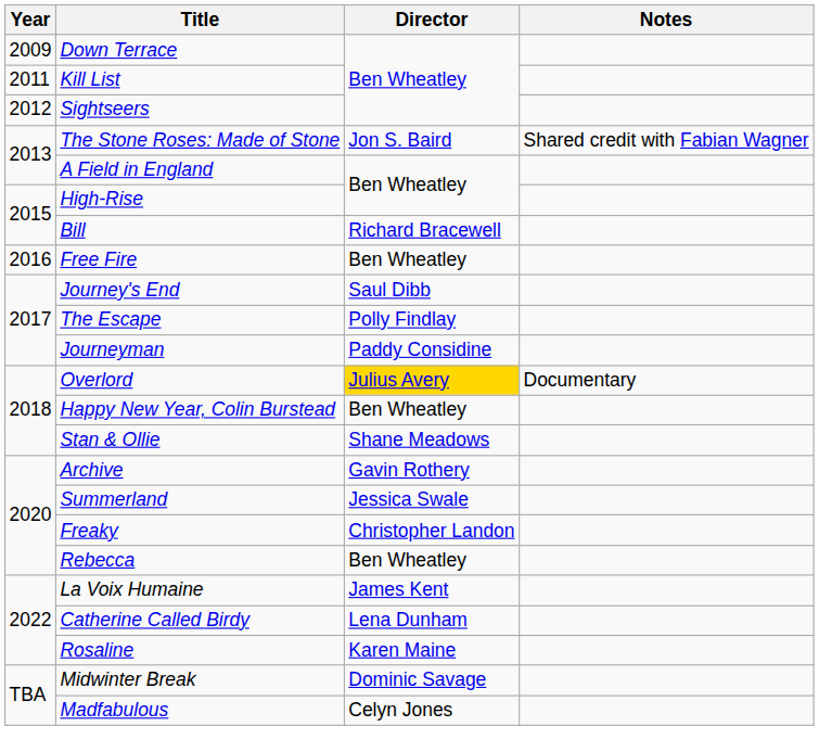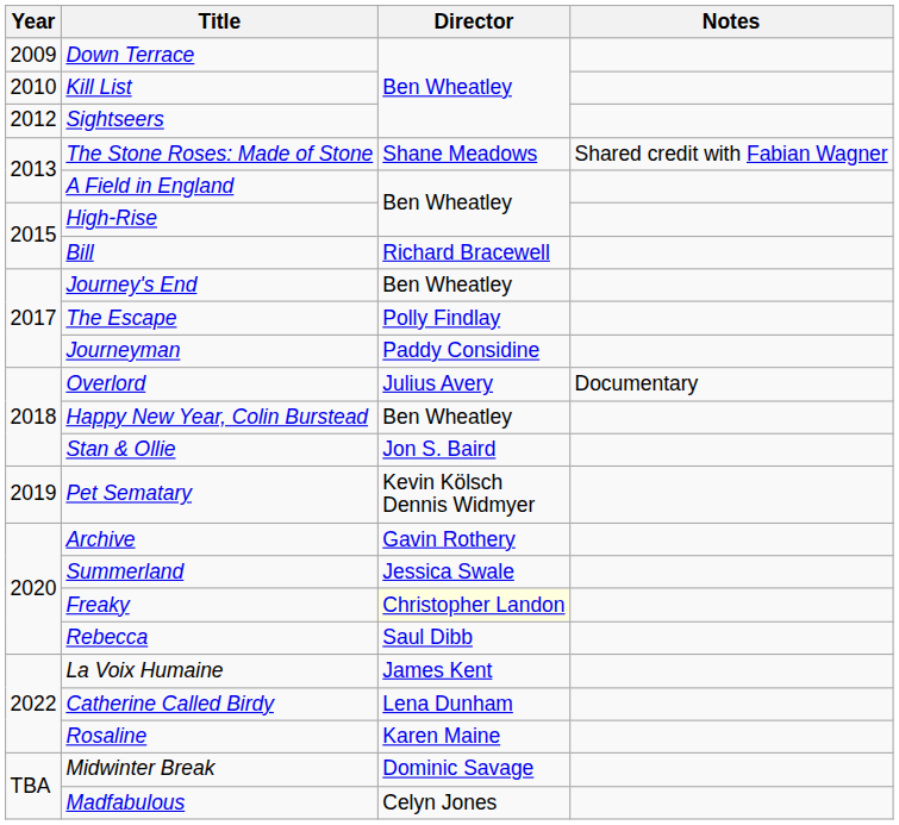Kill List | Year: 2011 -> 2010
The Stone Roses: Made of Stone | Director: Jon S. Baird -> Shane Meadows
- row: 2016 | Free Fire | Ben Wheatley
Journey's End | Director: Saul Dibb -> Ben Wheatley
Overlord | Director: gold background -> no background
Stan & Ollie | Director: Shane Meadows -> Jon S. Baird
+ row: 2019 | Pet Sematary | Kevin Kölsch Dennis Widmyer
Freaky | Director: no background -> lightyellow background
Rebecca | Director: Ben Wheatley -> Saul Dibb
